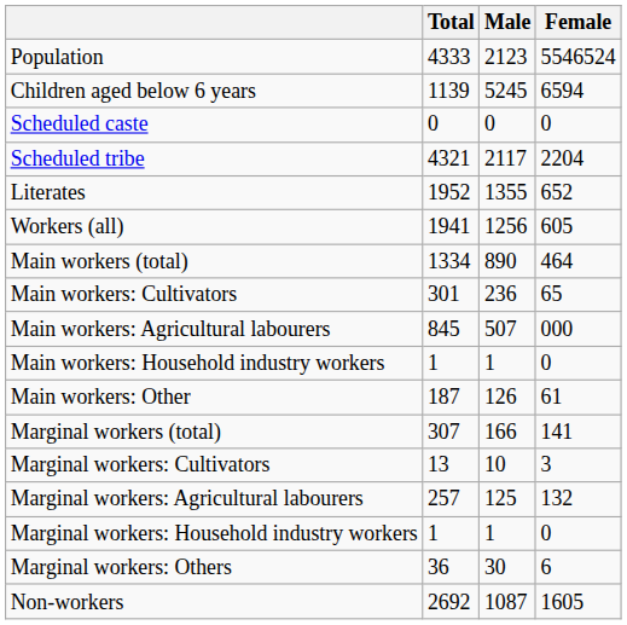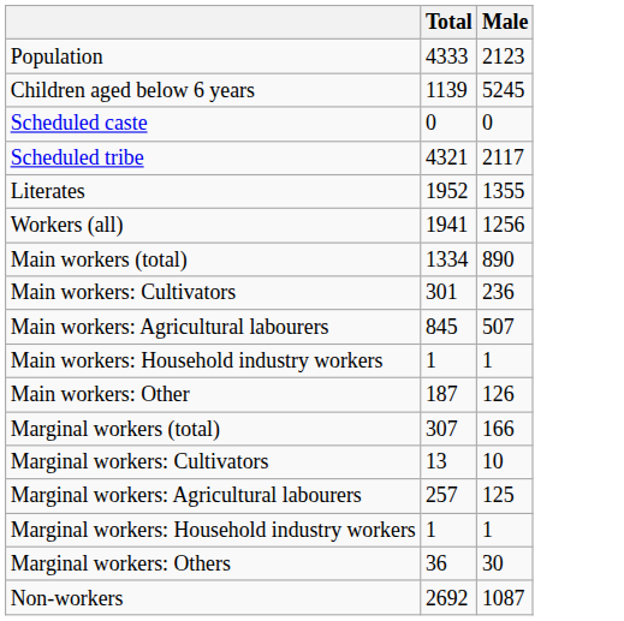- column: Female | 5546524 | 6594 | 0 | 2204 | 652 | 605 | 464 | 65 | 000 | 0 | 61 | 141 | 3 | 132 | 0 | 6 | 1605
